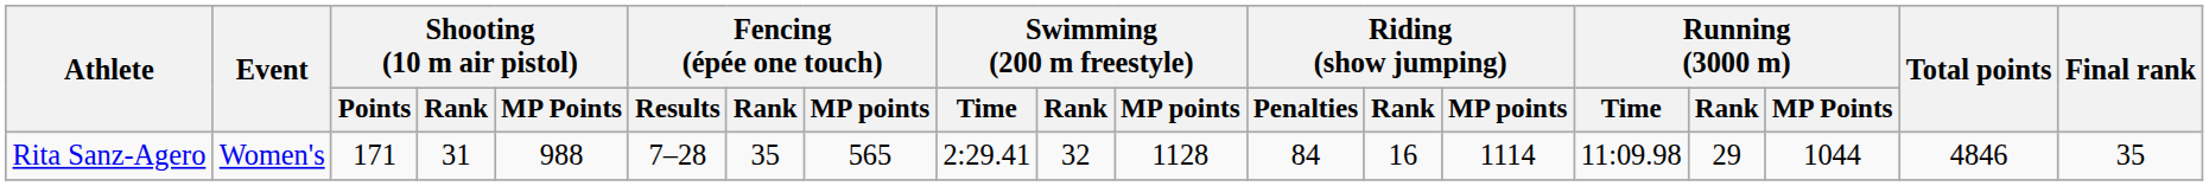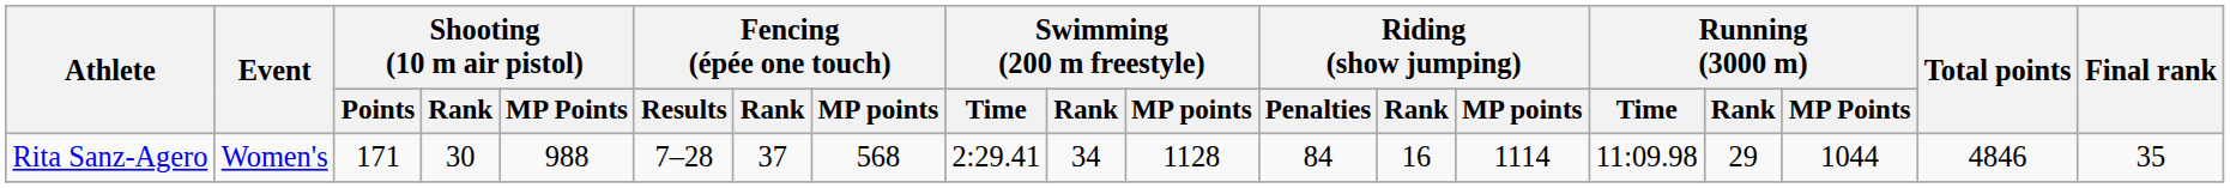Rita Sanz-Agero | Shooting (10 m air pistol) / Rank: 31 -> 30
Rita Sanz-Agero | Fencing (épée one touch) / Rank: 35 -> 37
Rita Sanz-Agero | Fencing (épée one touch) / MP points: 565 -> 568
Rita Sanz-Agero | Swimming (200 m freestyle) / Rank: 32 -> 34
